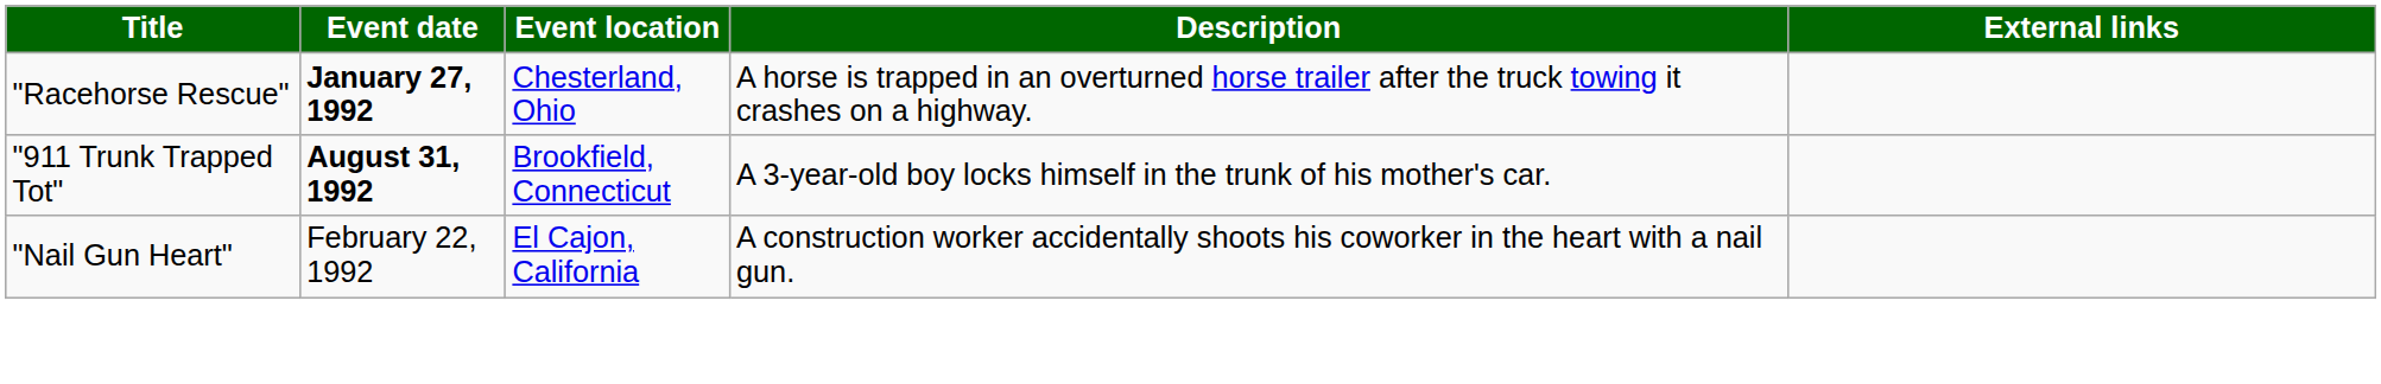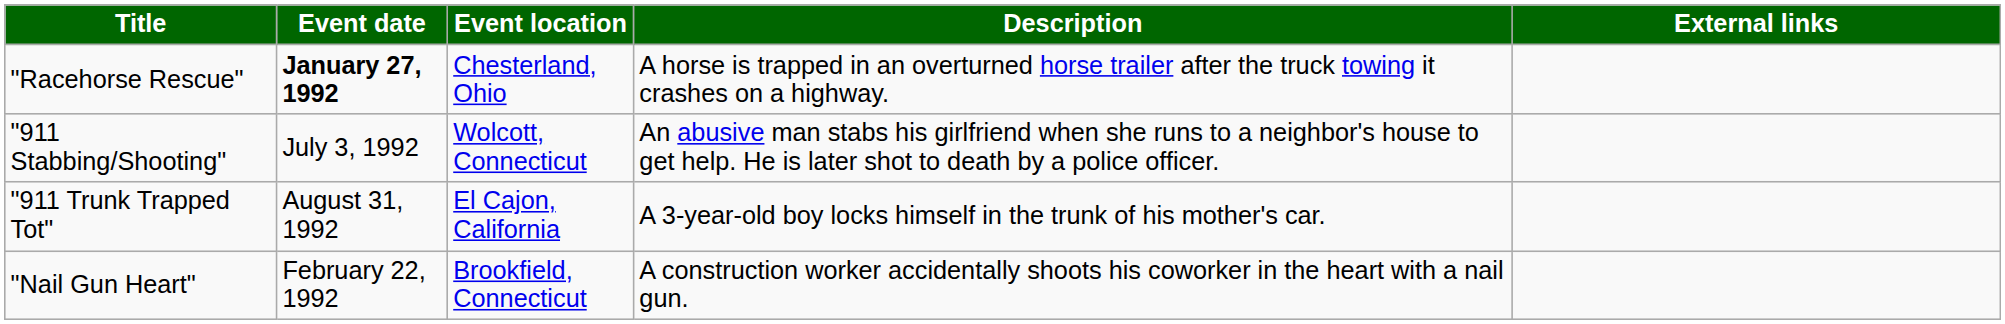+ row: "911 Stabbing/Shooting" | July 3, 1992 | Wolcott, Connecticut | An abusive man stabs his girlfriend when she runs to a neighbor's house to get help. He is later shot to death by a police officer.
"911 Trunk Trapped Tot" | Event date: bold -> normal
"911 Trunk Trapped Tot" | Event location: Brookfield, Connecticut -> El Cajon, California
"Nail Gun Heart" | Event location: El Cajon, California -> Brookfield, Connecticut
